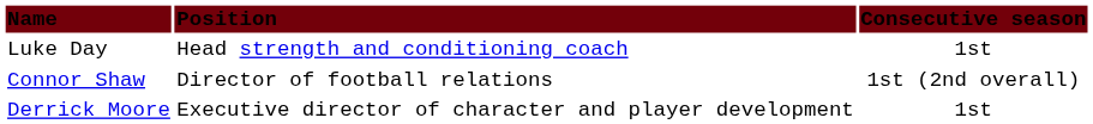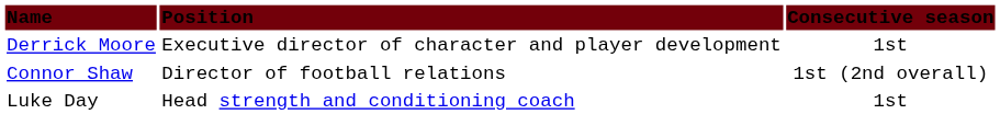rows swapped: Luke Day <-> Derrick Moore
